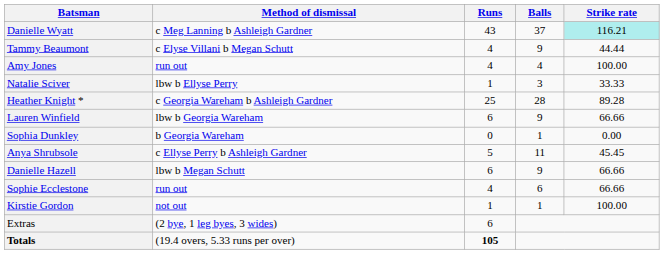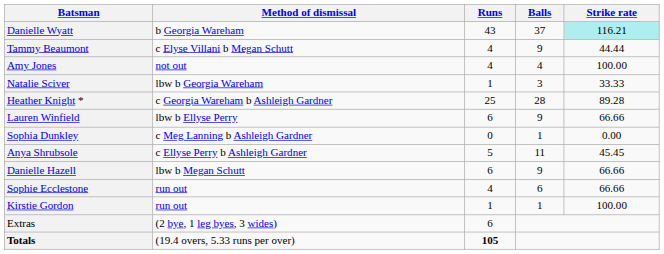Danielle Wyatt | Method of dismissal: c Meg Lanning b Ashleigh Gardner -> b Georgia Wareham
Amy Jones | Method of dismissal: run out -> not out
Natalie Sciver | Method of dismissal: lbw b Ellyse Perry -> lbw b Georgia Wareham
Lauren Winfield | Method of dismissal: lbw b Georgia Wareham -> lbw b Ellyse Perry
Sophia Dunkley | Method of dismissal: b Georgia Wareham -> c Meg Lanning b Ashleigh Gardner
Kirstie Gordon | Method of dismissal: not out -> run out
